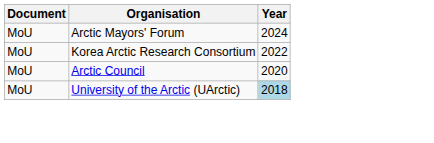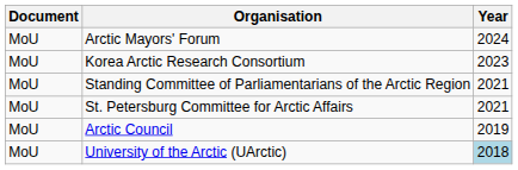Korea Arctic Research Consortium | Year: 2022 -> 2023
+ row: MoU | Standing Committee of Parliamentarians of the Arctic Region | 2021
+ row: MoU | St. Petersburg Committee for Arctic Affairs | 2021
Arctic Council | Year: 2020 -> 2019
